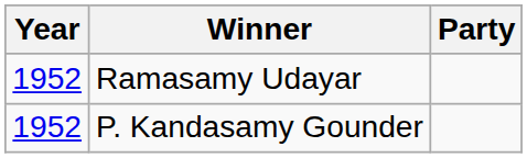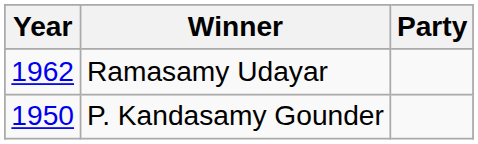Ramasamy Udayar | Year: 1952 -> 1962
P. Kandasamy Gounder | Year: 1952 -> 1950
